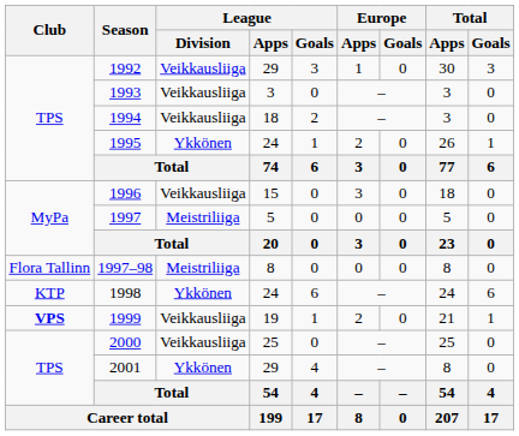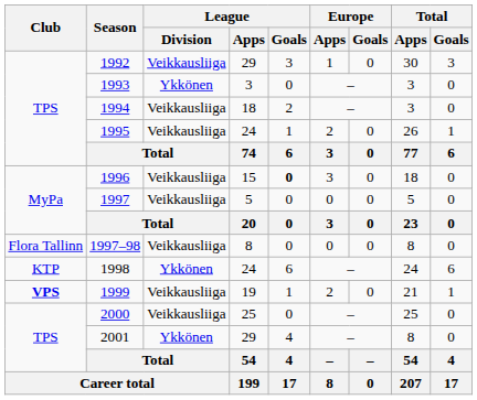1993 | League / Division: Veikkausliiga -> Ykkönen
1995 | League / Division: Ykkönen -> Veikkausliiga
1996 | League / Goals: normal -> bold
1997 | League / Division: Meistriliiga -> Veikkausliiga
1997–98 | League / Division: Meistriliiga -> Veikkausliiga
